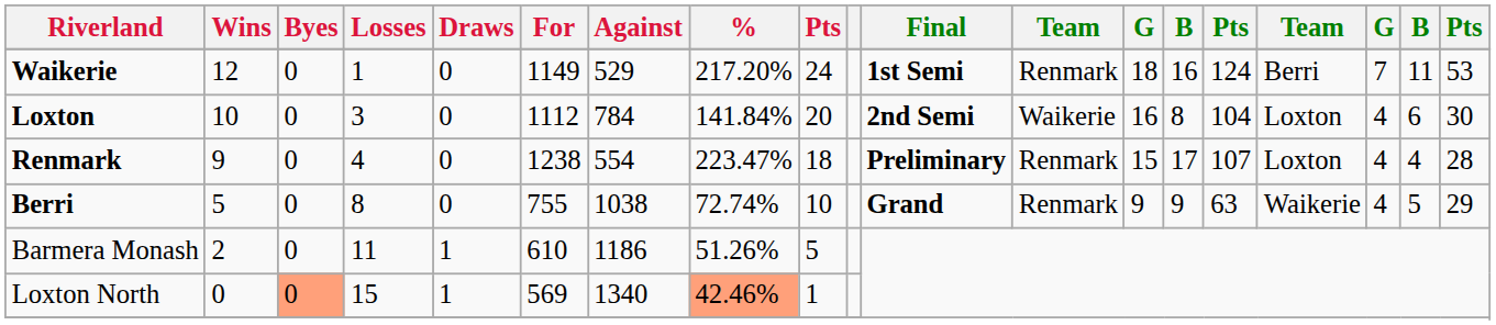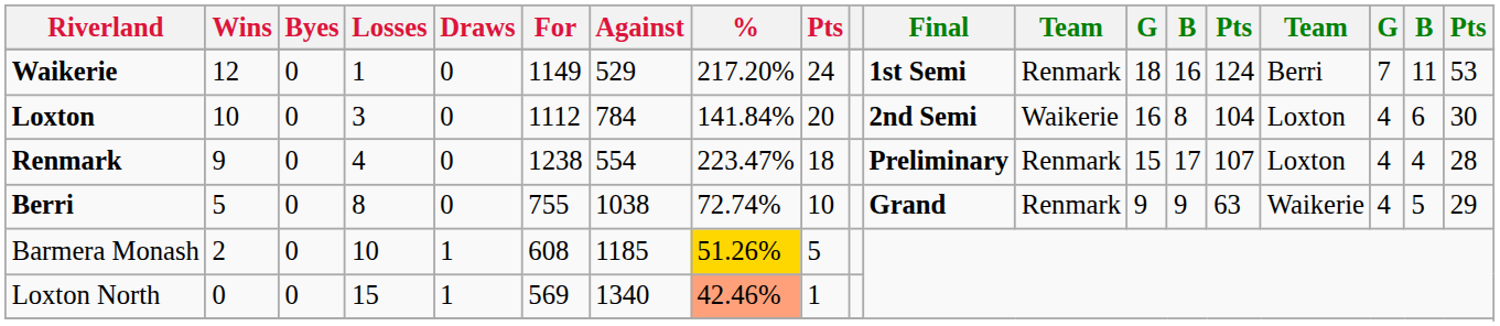Barmera Monash | Losses: 11 -> 10
Barmera Monash | For: 610 -> 608
Barmera Monash | Against: 1186 -> 1185
Barmera Monash | %: no background -> gold background
Loxton North | Byes: lightsalmon background -> no background
